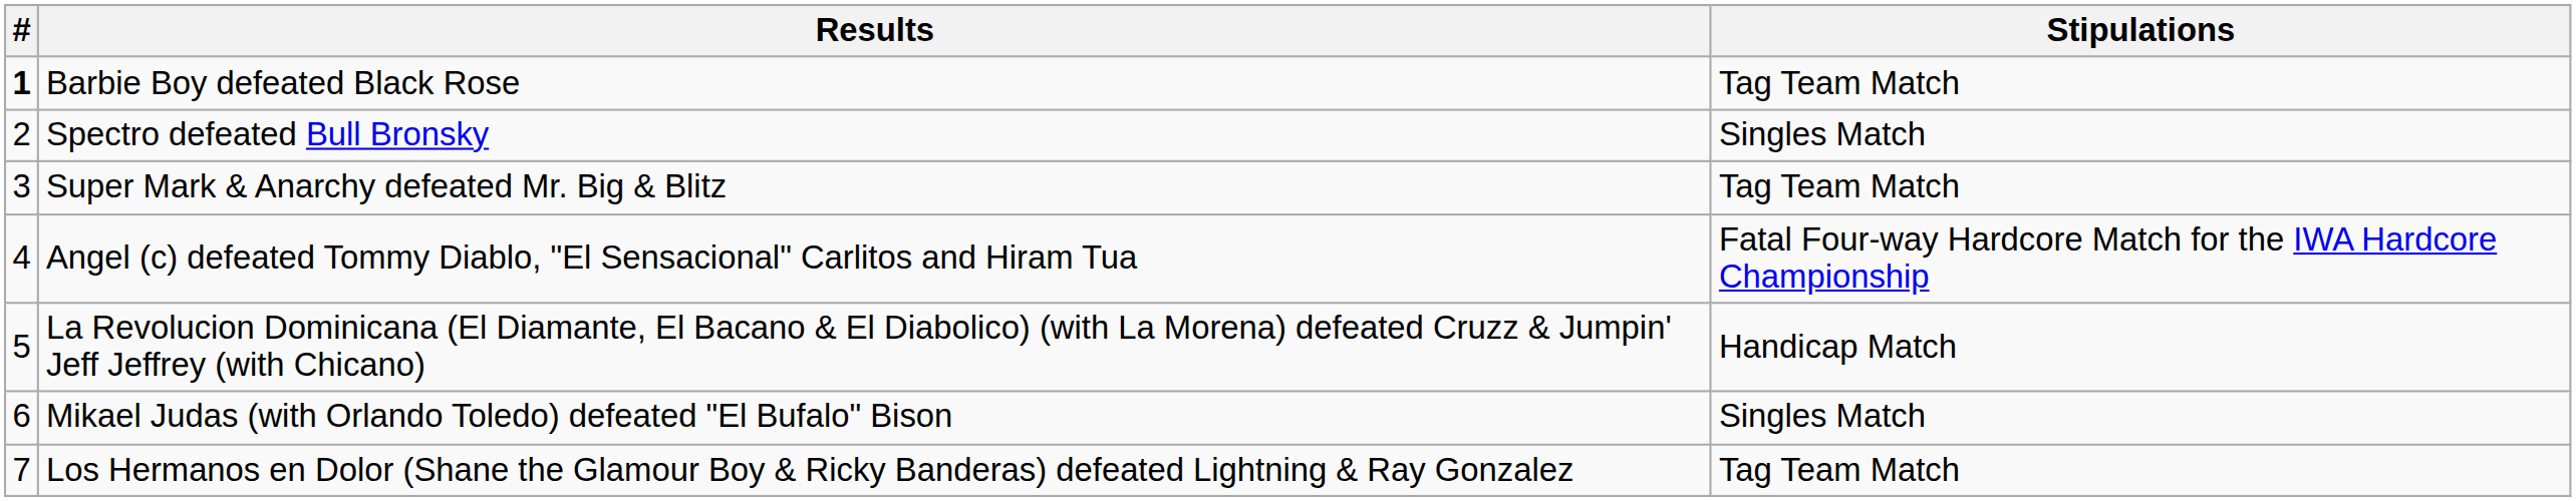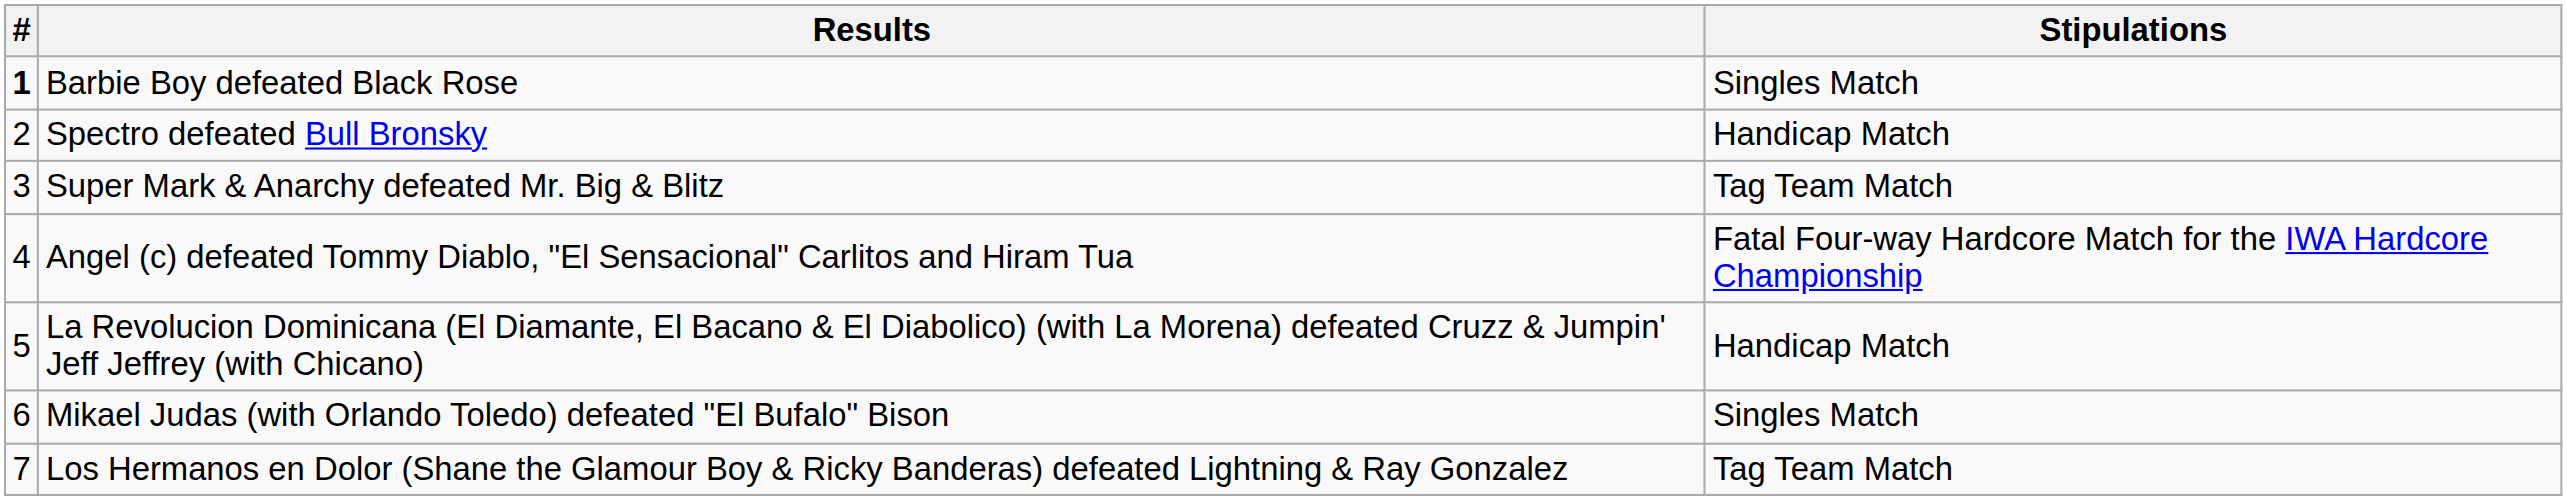Barbie Boy defeated Black Rose | Stipulations: Tag Team Match -> Singles Match
Spectro defeated Bull Bronsky | Stipulations: Singles Match -> Handicap Match
